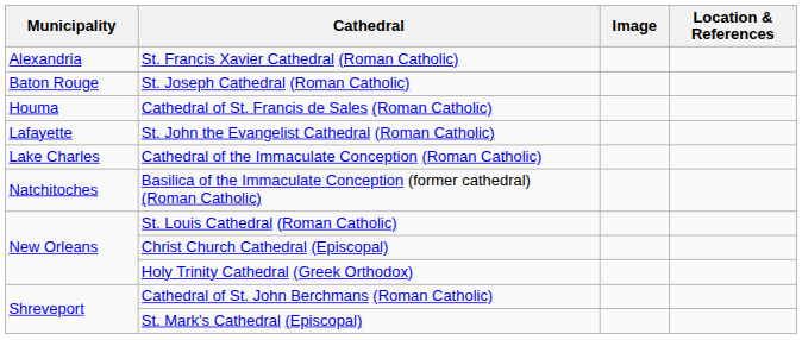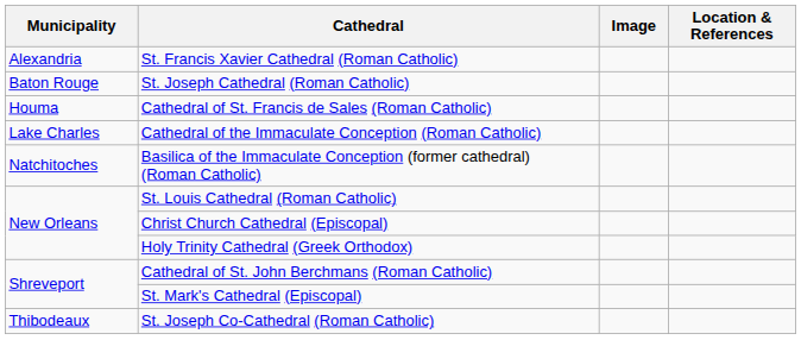- row: Lafayette | St. John the Evangelist Cathedral (Roman Catholic)
+ row: Thibodeaux | St. Joseph Co-Cathedral (Roman Catholic)
